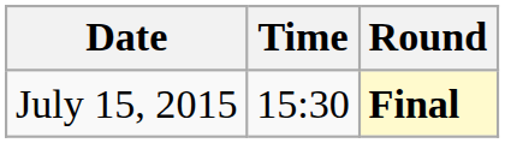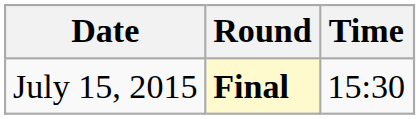columns swapped: Time <-> Round
